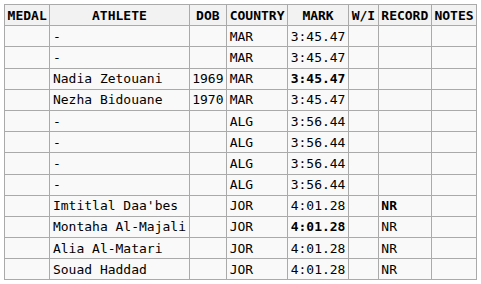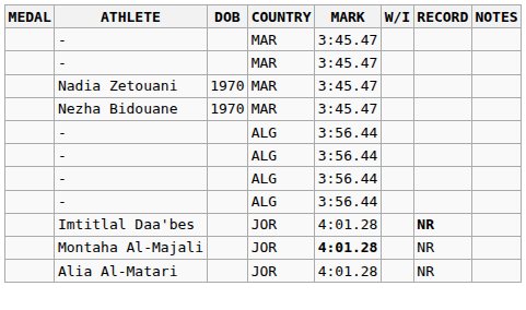Nadia Zetouani | DOB: 1969 -> 1970
Nadia Zetouani | MARK: bold -> normal
- row: Souad Haddad | JOR | 4:01.28 | NR
